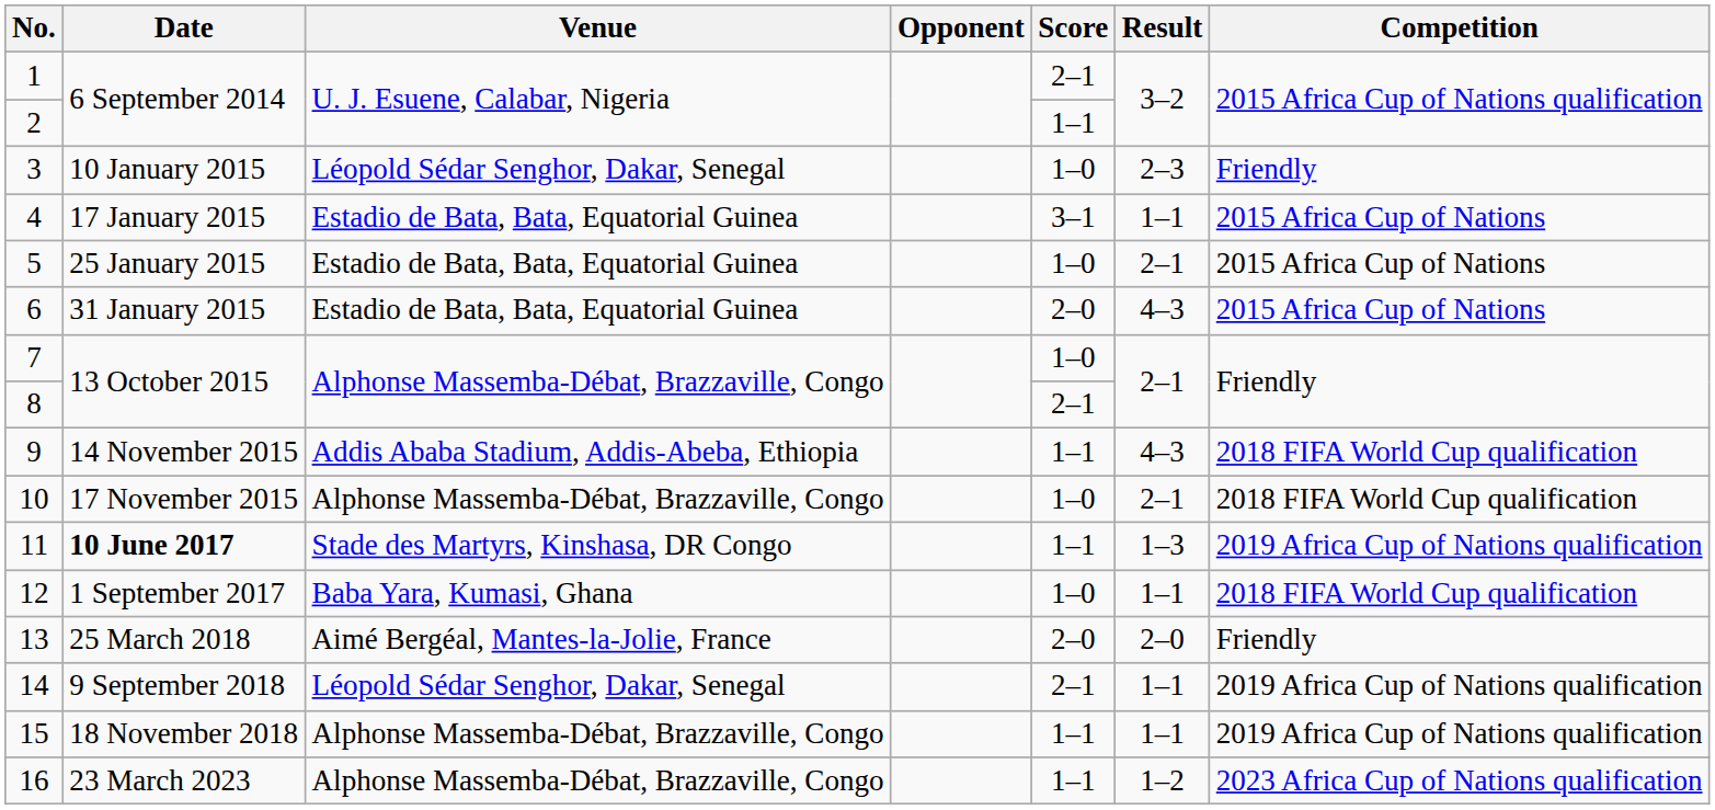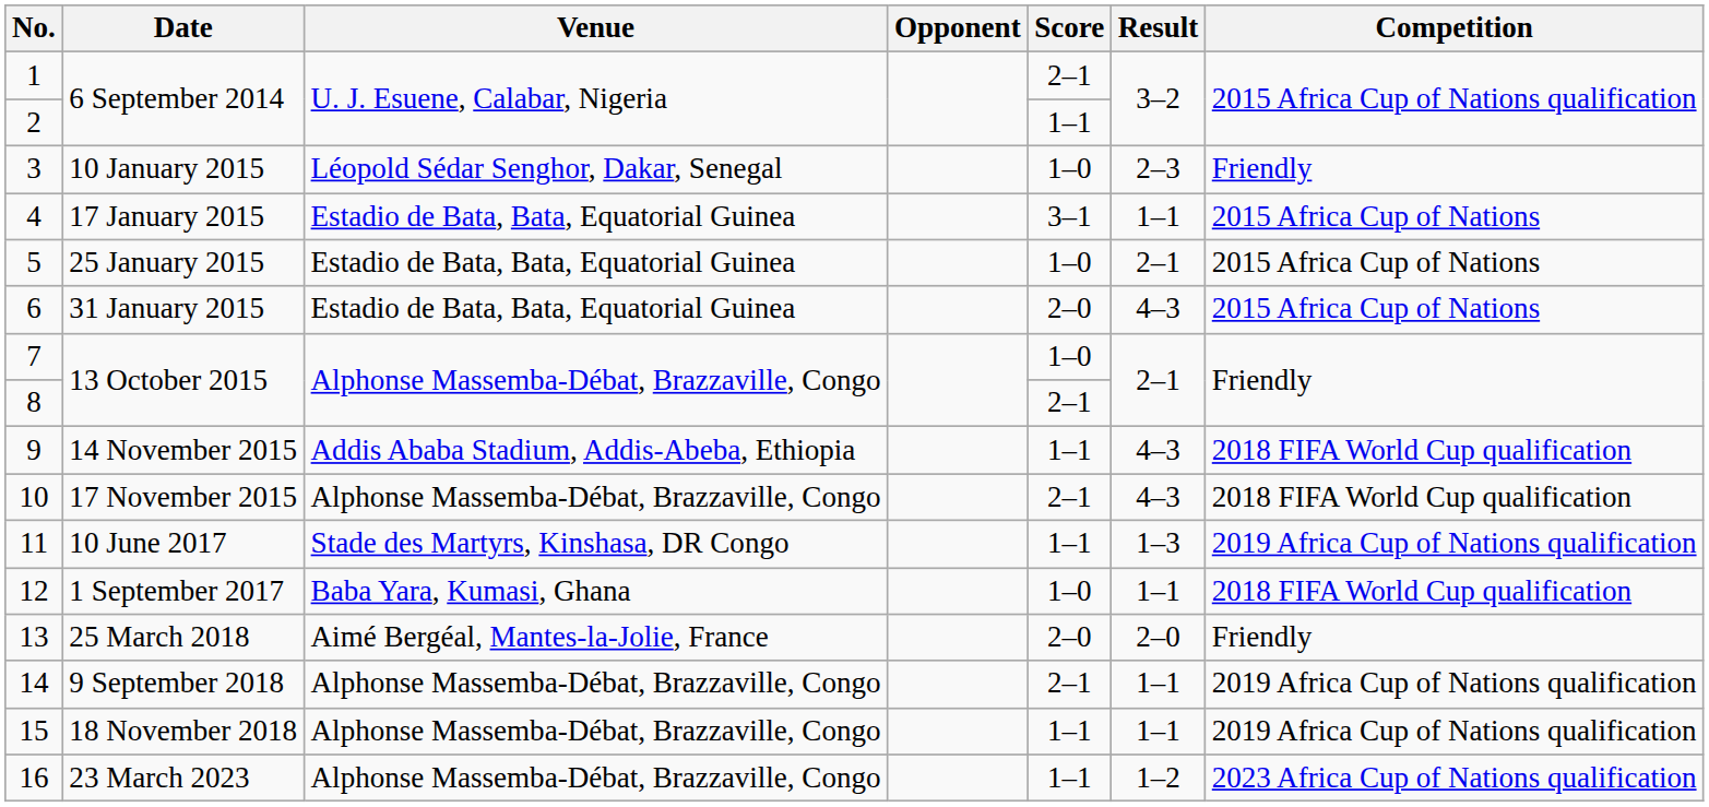10 | Score: 1–0 -> 2–1
10 | Result: 2–1 -> 4–3
11 | Date: bold -> normal
14 | Venue: Léopold Sédar Senghor, Dakar, Senegal -> Alphonse Massemba-Débat, Brazzaville, Congo
